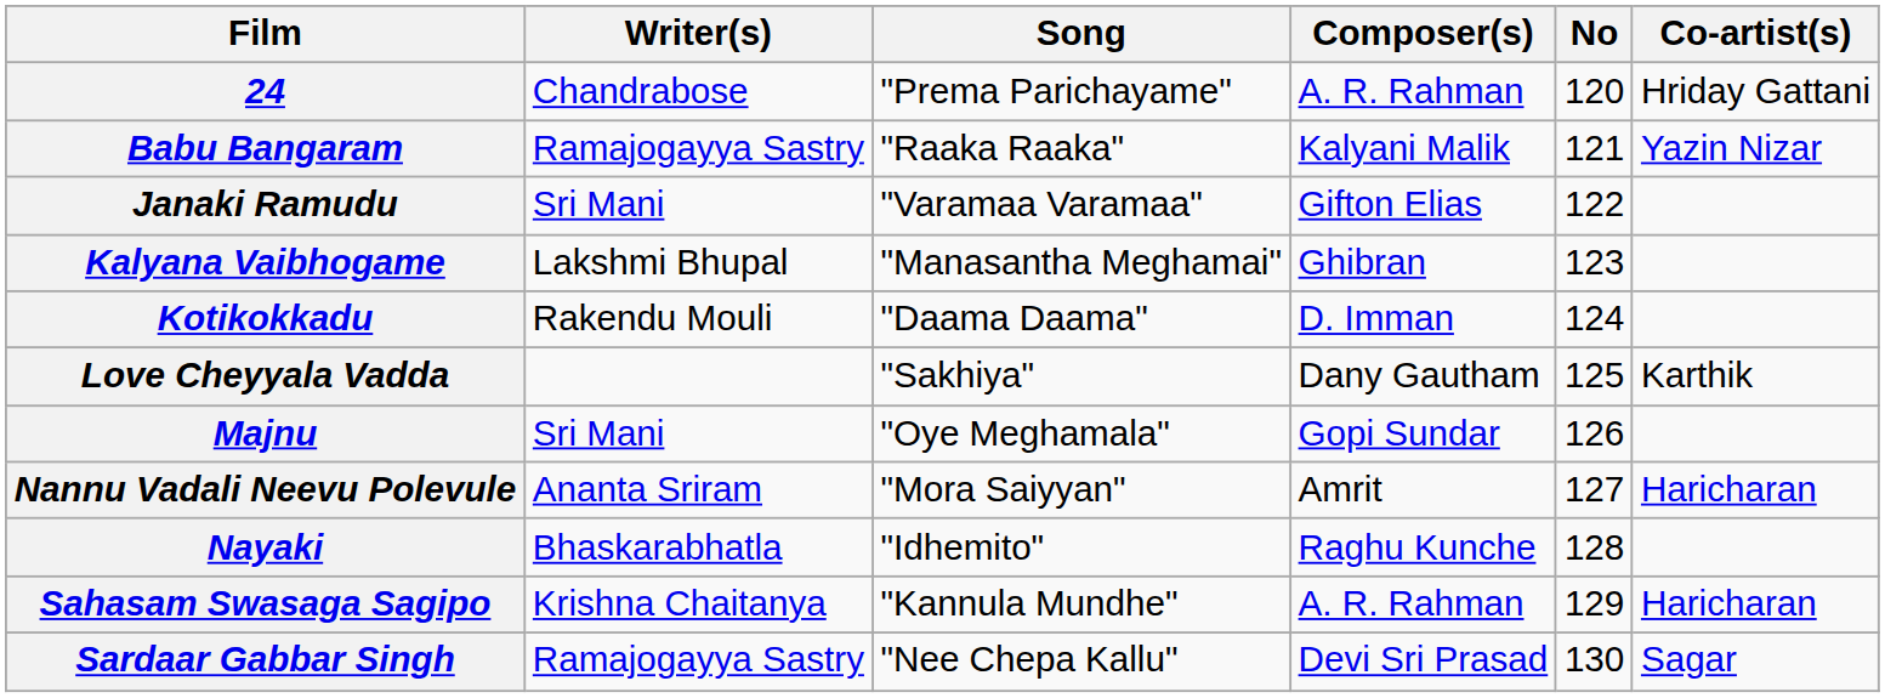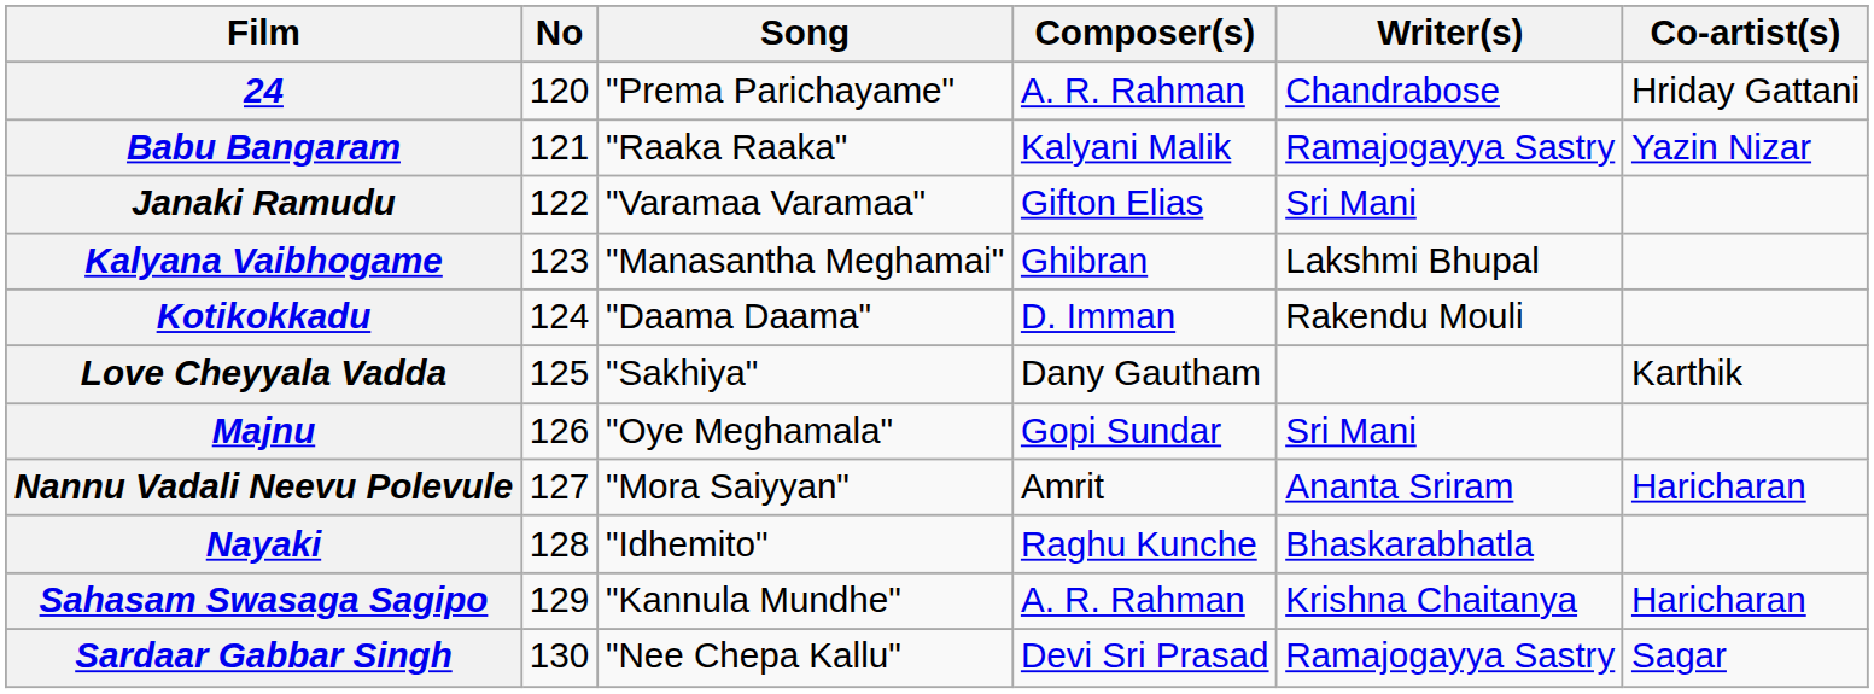columns swapped: No <-> Writer(s)
